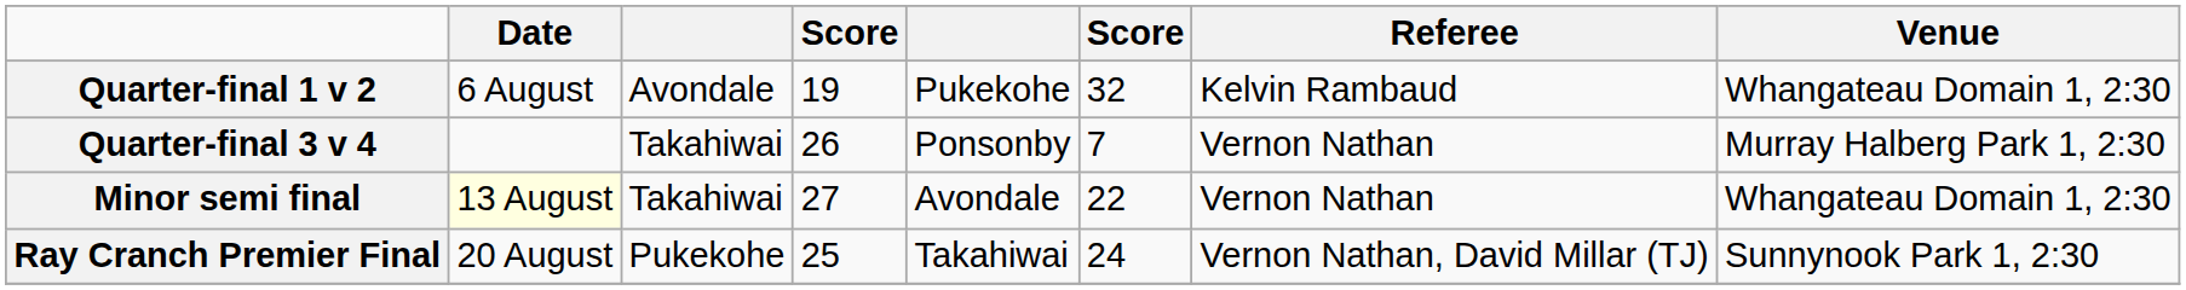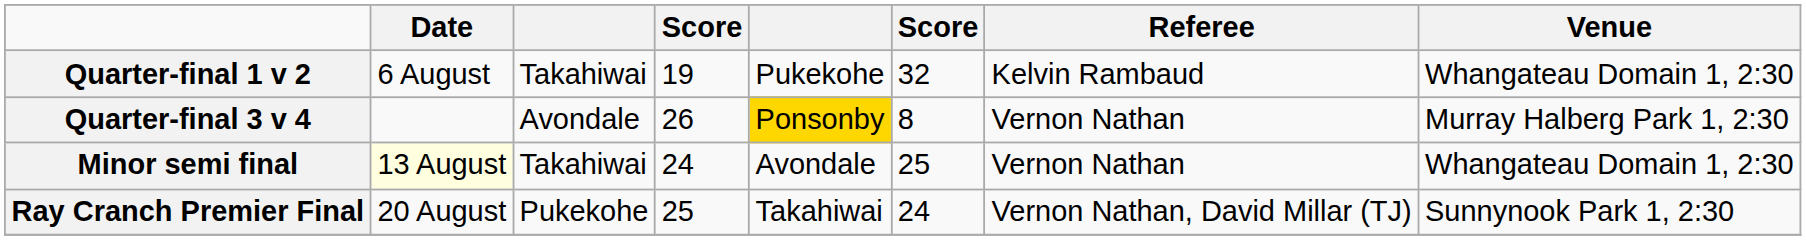Quarter-final 1 v 2 | column 3: Avondale -> Takahiwai
Quarter-final 3 v 4 | column 3: Takahiwai -> Avondale
Quarter-final 3 v 4 | column 5: no background -> gold background
Quarter-final 3 v 4 | column 6: 7 -> 8
Minor semi final | column 4: 27 -> 24
Minor semi final | column 6: 22 -> 25
